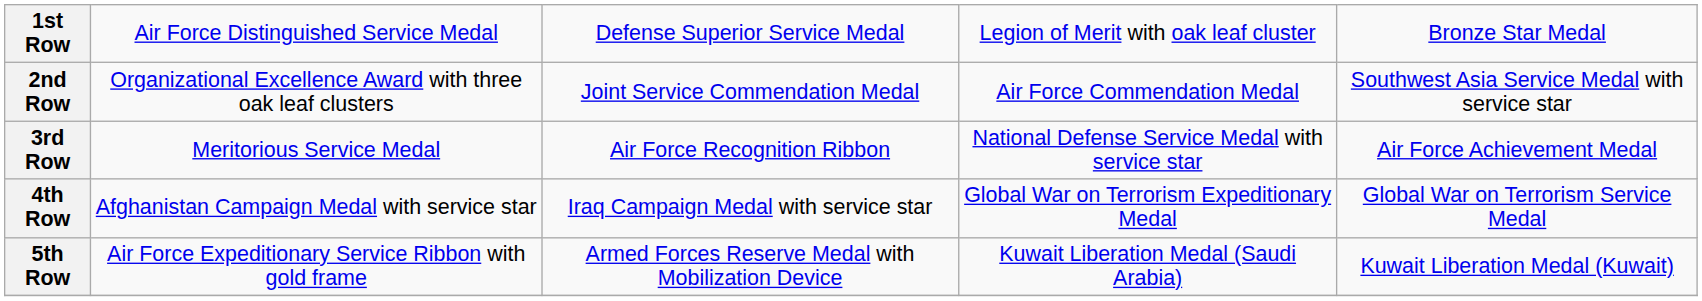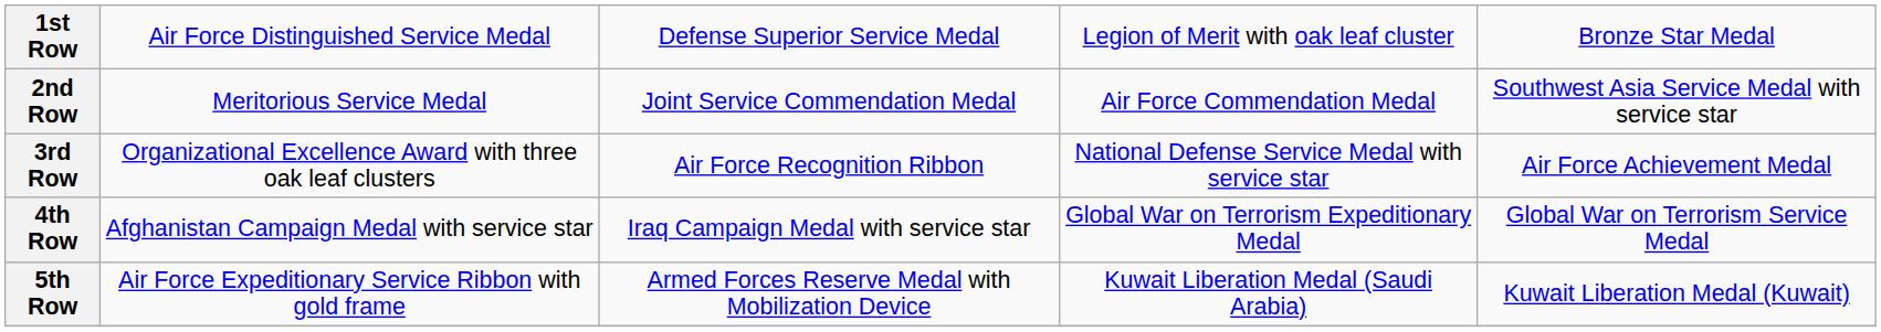2nd Row | column 2: Organizational Excellence Award with three oak leaf clusters -> Meritorious Service Medal
3rd Row | column 2: Meritorious Service Medal -> Organizational Excellence Award with three oak leaf clusters
